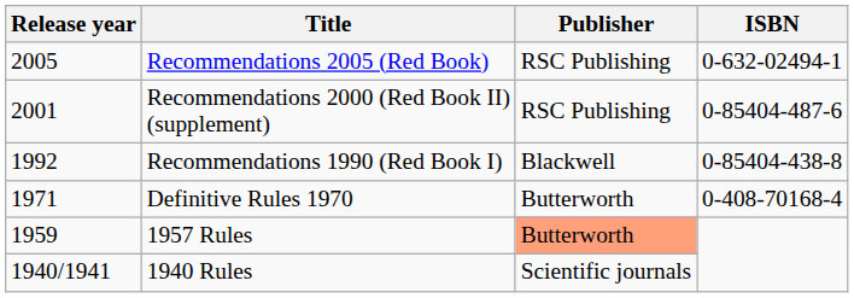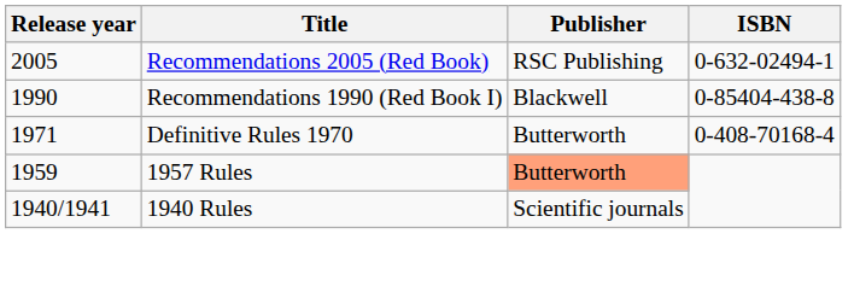- row: 2001 | Recommendations 2000 (Red Book II) (supplement) | RSC Publishing | 0-85404-487-6
Recommendations 1990 (Red Book I) | Release year: 1992 -> 1990
